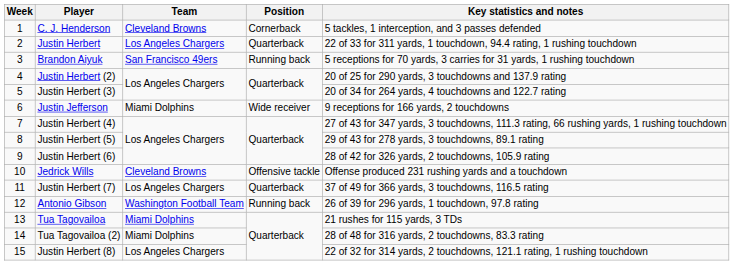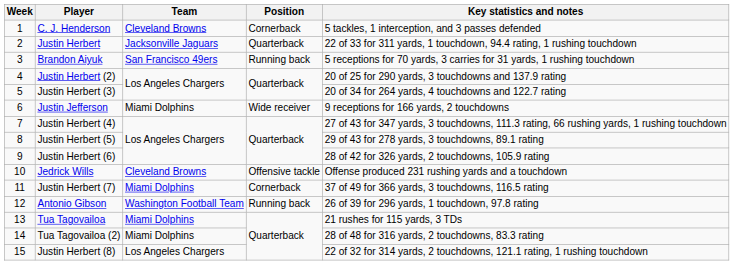Justin Herbert | Team: Los Angeles Chargers -> Jacksonville Jaguars
Justin Herbert (7) | Team: Los Angeles Chargers -> Miami Dolphins
Justin Herbert (7) | Position: Quarterback -> Cornerback
